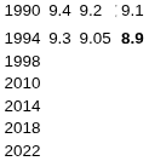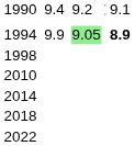1994 | column 3: 9.3 -> 9.9
1994 | column 5: no background -> lightgreen background
